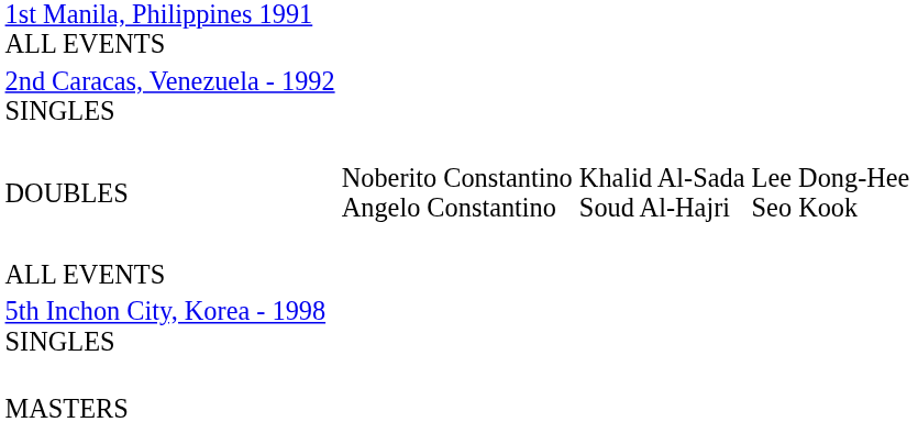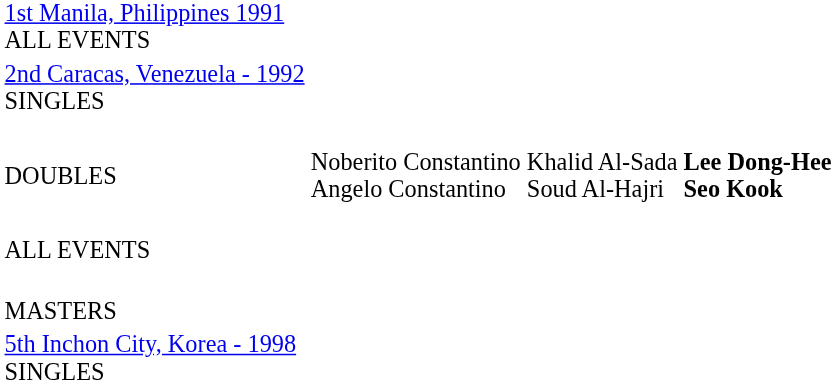DOUBLES | column 4: normal -> bold
rows swapped: MASTERS <-> 5th Inchon City, Korea - 1998 SINGLES
